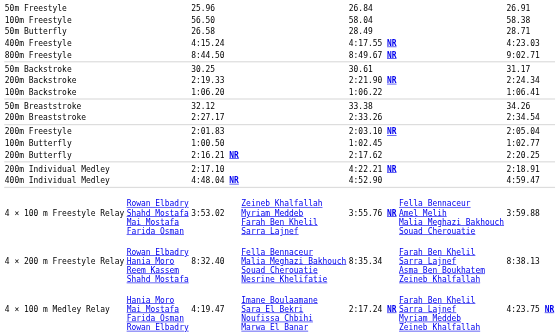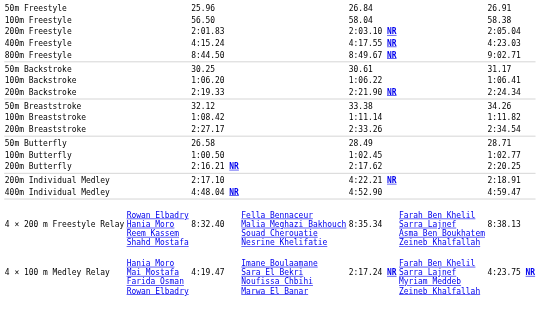rows swapped: 200m Freestyle <-> 50m Butterfly
rows swapped: 100m Backstroke <-> 200m Backstroke
+ row: 100m Breaststroke | 1:08.42 | 1:11.14 | 1:11.82
- row: 4 × 100 m Freestyle Relay | Rowan Elbadry Shahd Mostafa Mai Mostafa Farida Osman | 3:53.02 | Zeineb Khalfallah Myriam Meddeb Farah Ben Khelil Sarra Lajnef | 3:55.76 NR | Fella Bennaceur Amel Melih Malia Meghazi Bakhouch Souad Cherouatie | 3:59.88
